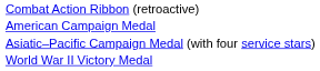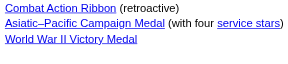- row: American Campaign Medal
